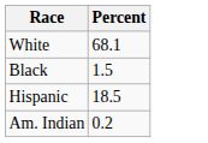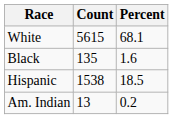+ column: Count | 5615 | 135 | 1538 | 13
Black | Percent: 1.5 -> 1.6
